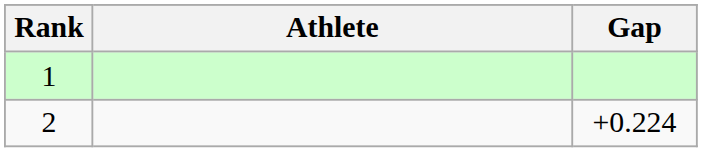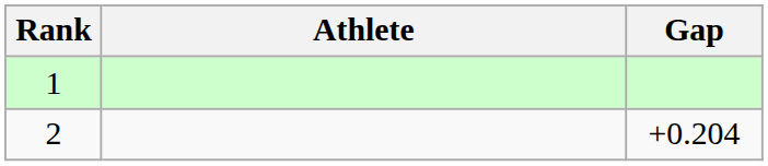2 | Gap: +0.224 -> +0.204
